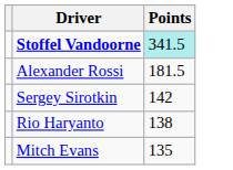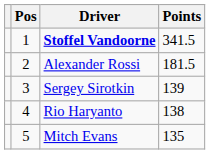+ column: Pos | 1 | 2 | 3 | 4 | 5
Stoffel Vandoorne | Points: paleturquoise background -> no background
Sergey Sirotkin | Points: 142 -> 139
